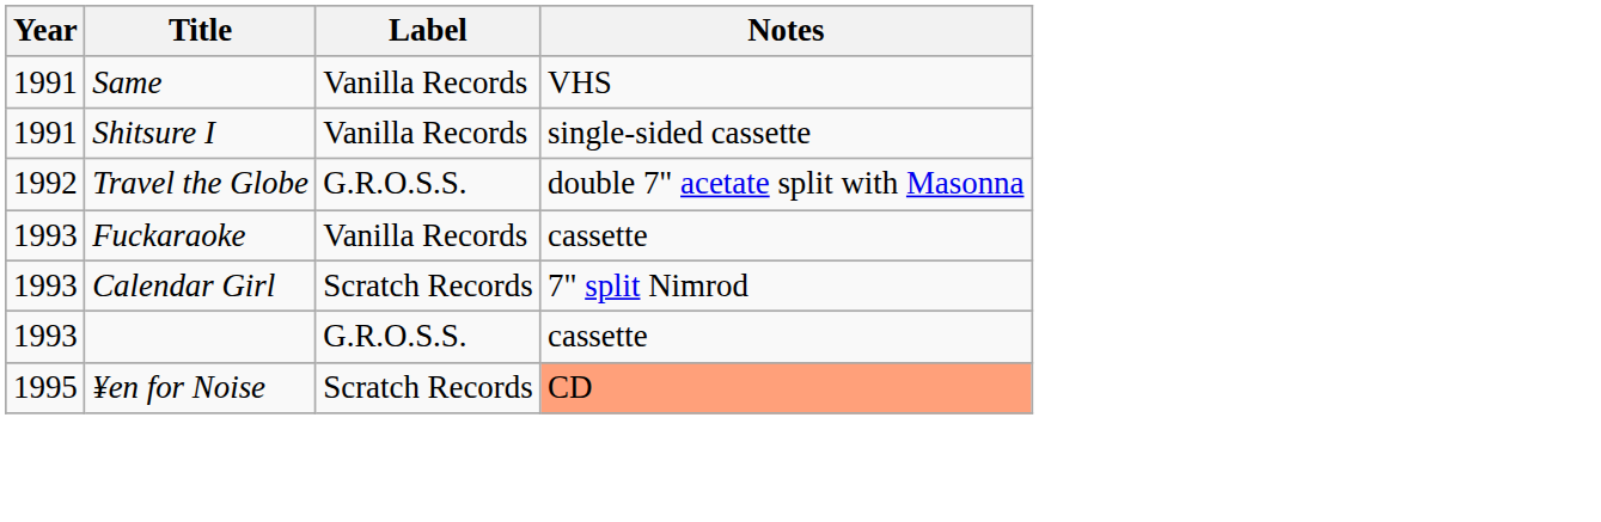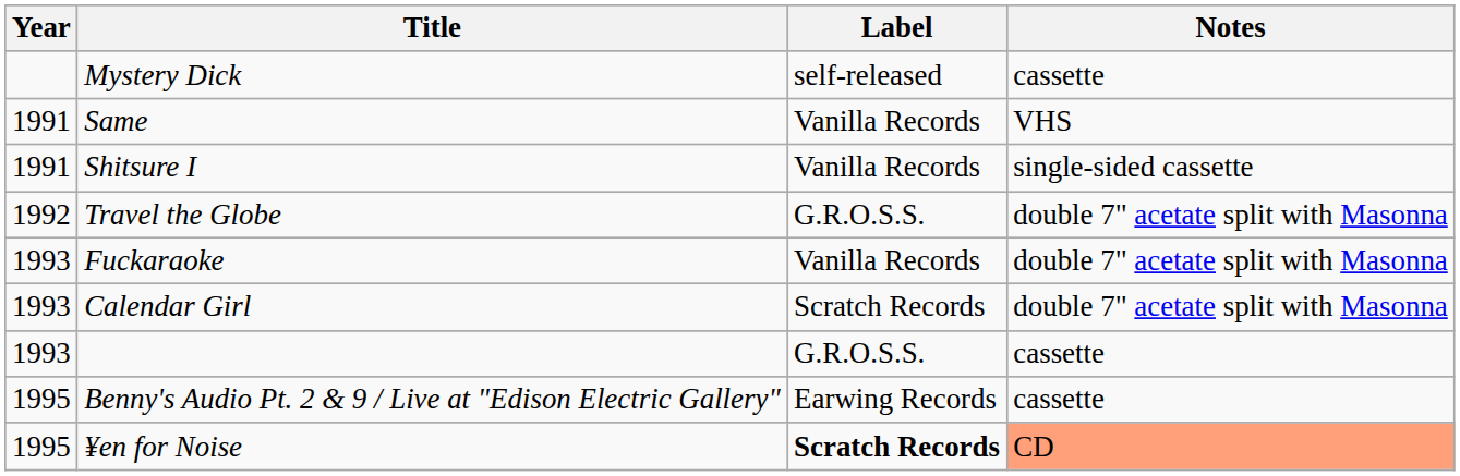+ row: Mystery Dick | self-released | cassette
Fuckaraoke | Notes: cassette -> double 7" acetate split with Masonna
Calendar Girl | Notes: 7" split Nimrod -> double 7" acetate split with Masonna
+ row: 1995 | Benny's Audio Pt. 2 & 9 / Live at "Edison Electric Gallery" | Earwing Records | cassette
¥en for Noise | Label: normal -> bold
